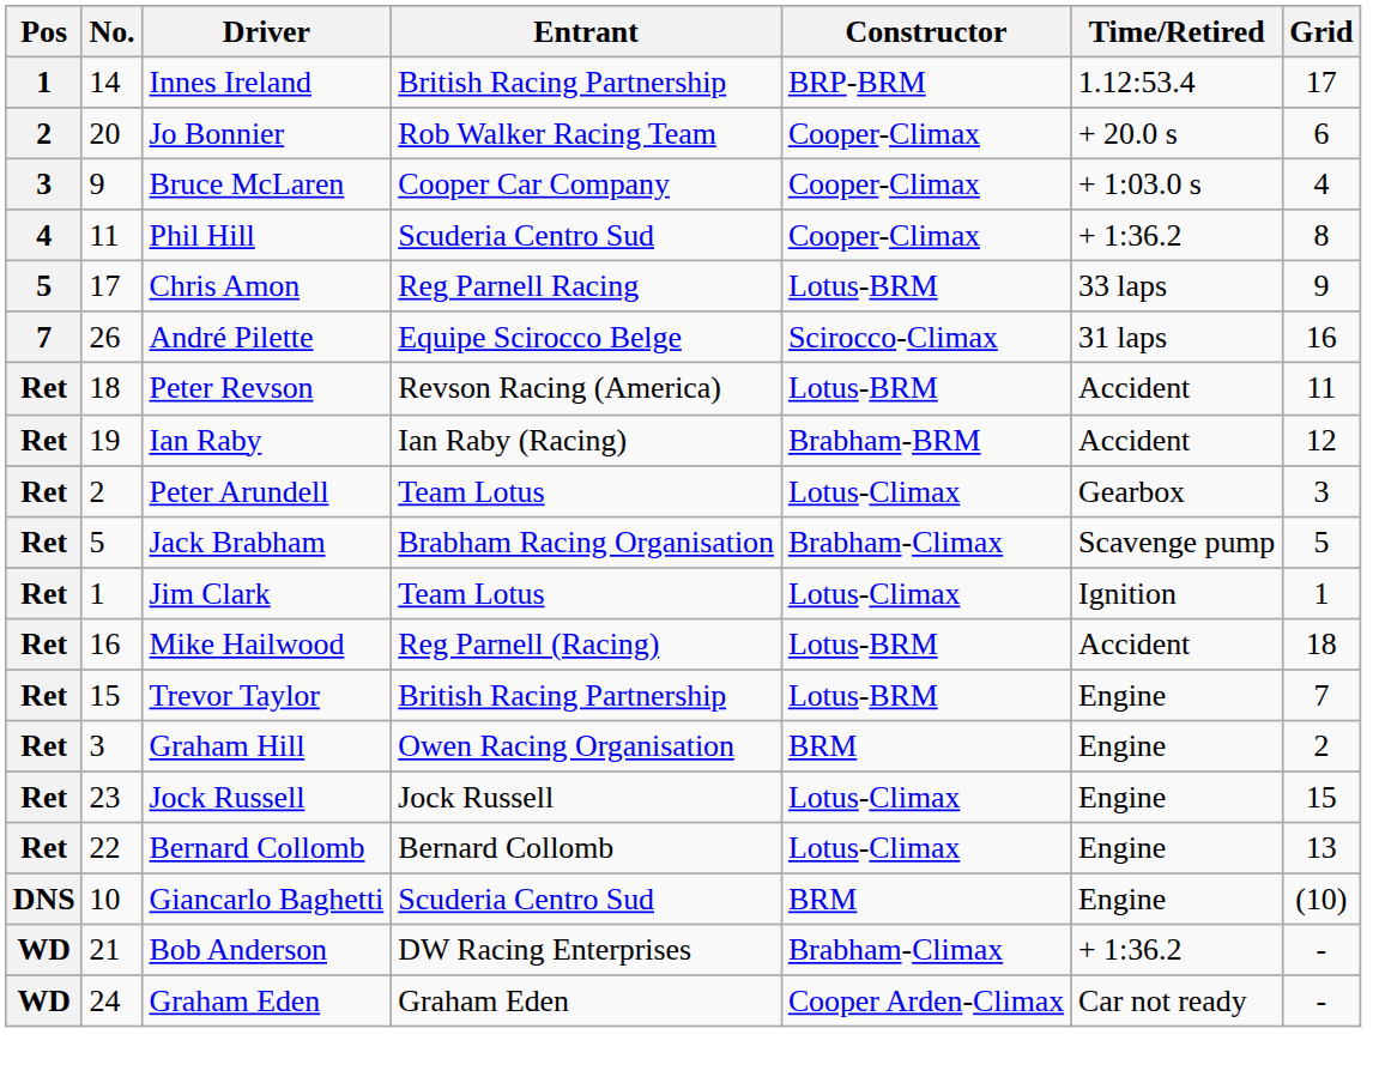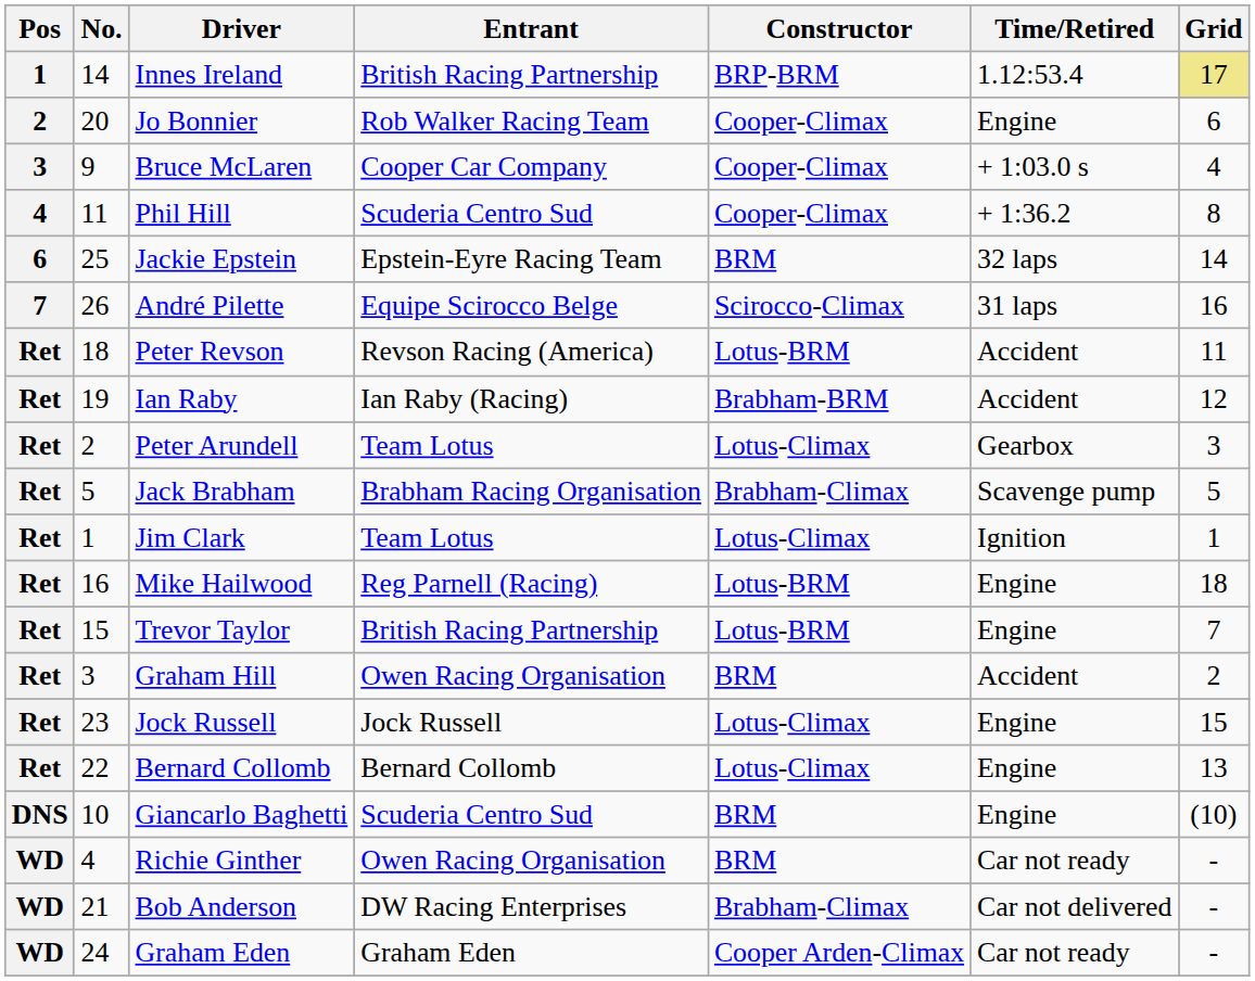Innes Ireland | Grid: no background -> khaki background
Jo Bonnier | Time/Retired: + 20.0 s -> Engine
- row: 5 | 17 | Chris Amon | Reg Parnell Racing | Lotus-BRM | 33 laps | 9
+ row: 6 | 25 | Jackie Epstein | Epstein-Eyre Racing Team | BRM | 32 laps | 14
Mike Hailwood | Time/Retired: Accident -> Engine
Graham Hill | Time/Retired: Engine -> Accident
+ row: WD | 4 | Richie Ginther | Owen Racing Organisation | BRM | Car not ready | -
Bob Anderson | Time/Retired: + 1:36.2 -> Car not delivered
